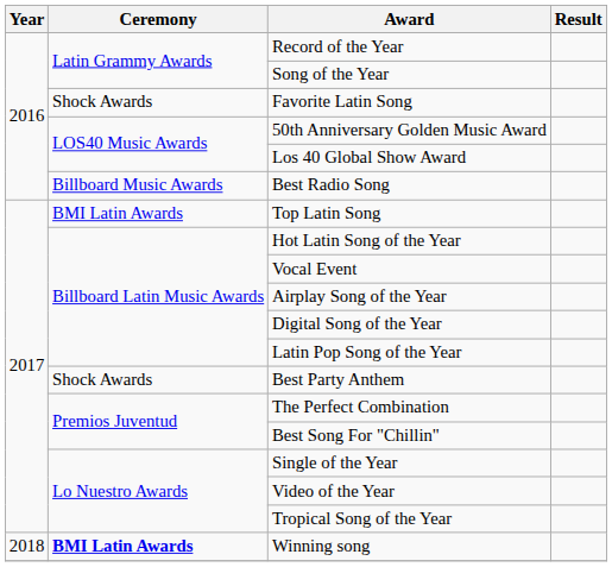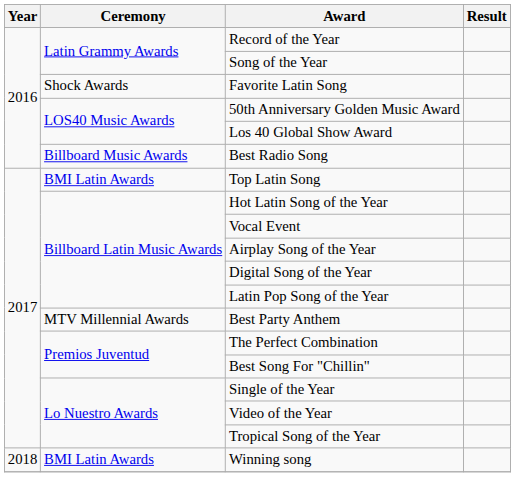Best Party Anthem | Ceremony: Shock Awards -> MTV Millennial Awards
Winning song | Ceremony: bold -> normal
